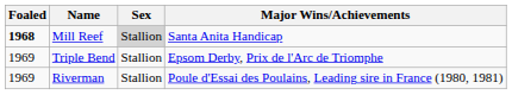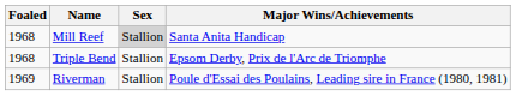Mill Reef | Foaled: bold -> normal
Triple Bend | Foaled: 1969 -> 1968
